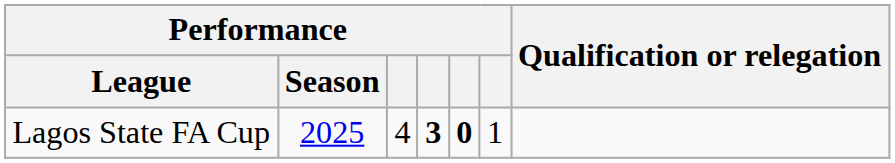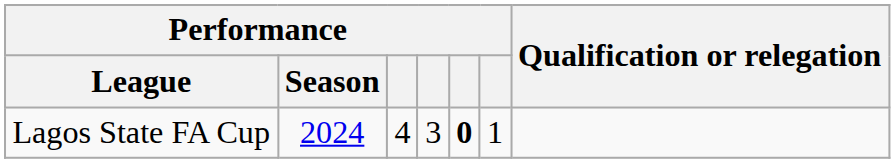Lagos State FA Cup | Performance / Season: 2025 -> 2024
Lagos State FA Cup | column 4: bold -> normal
